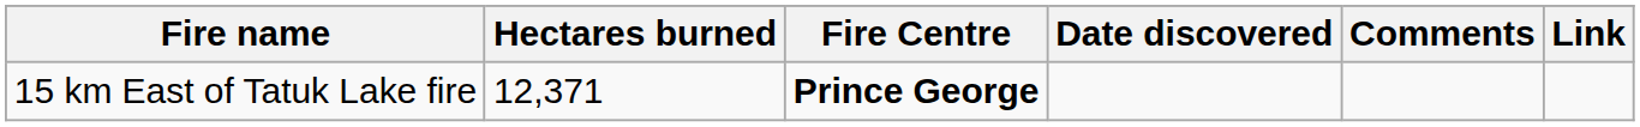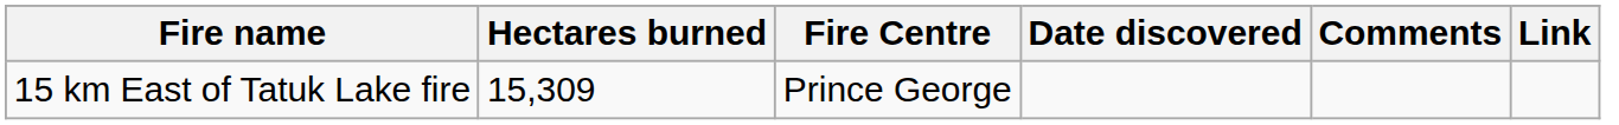15 km East of Tatuk Lake fire | Hectares burned: 12,371 -> 15,309
15 km East of Tatuk Lake fire | Fire Centre: bold -> normal
